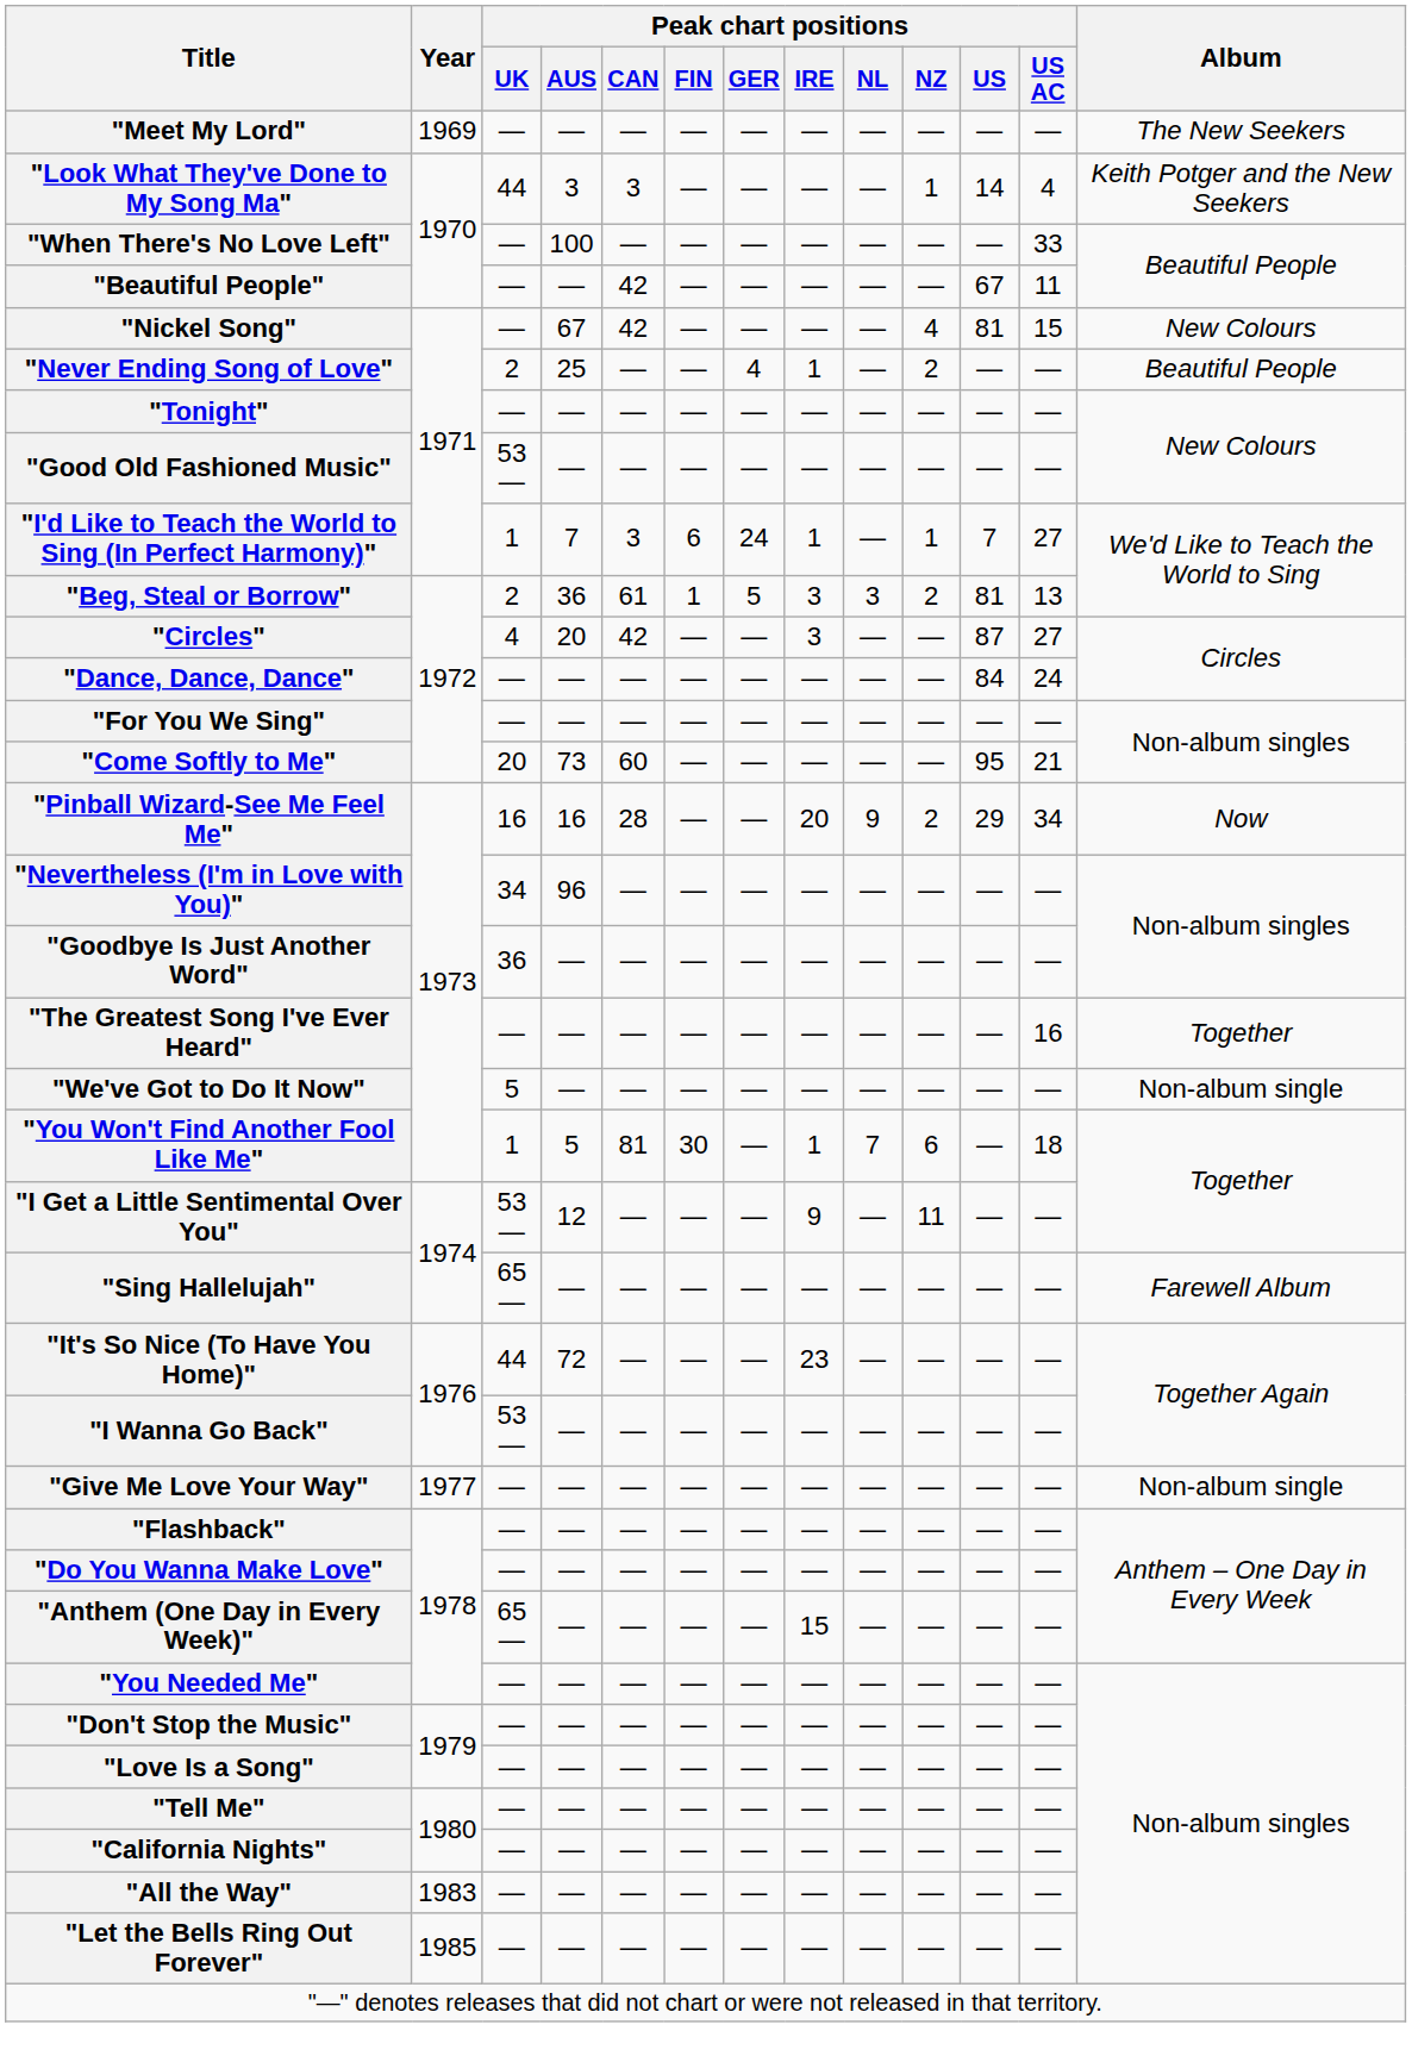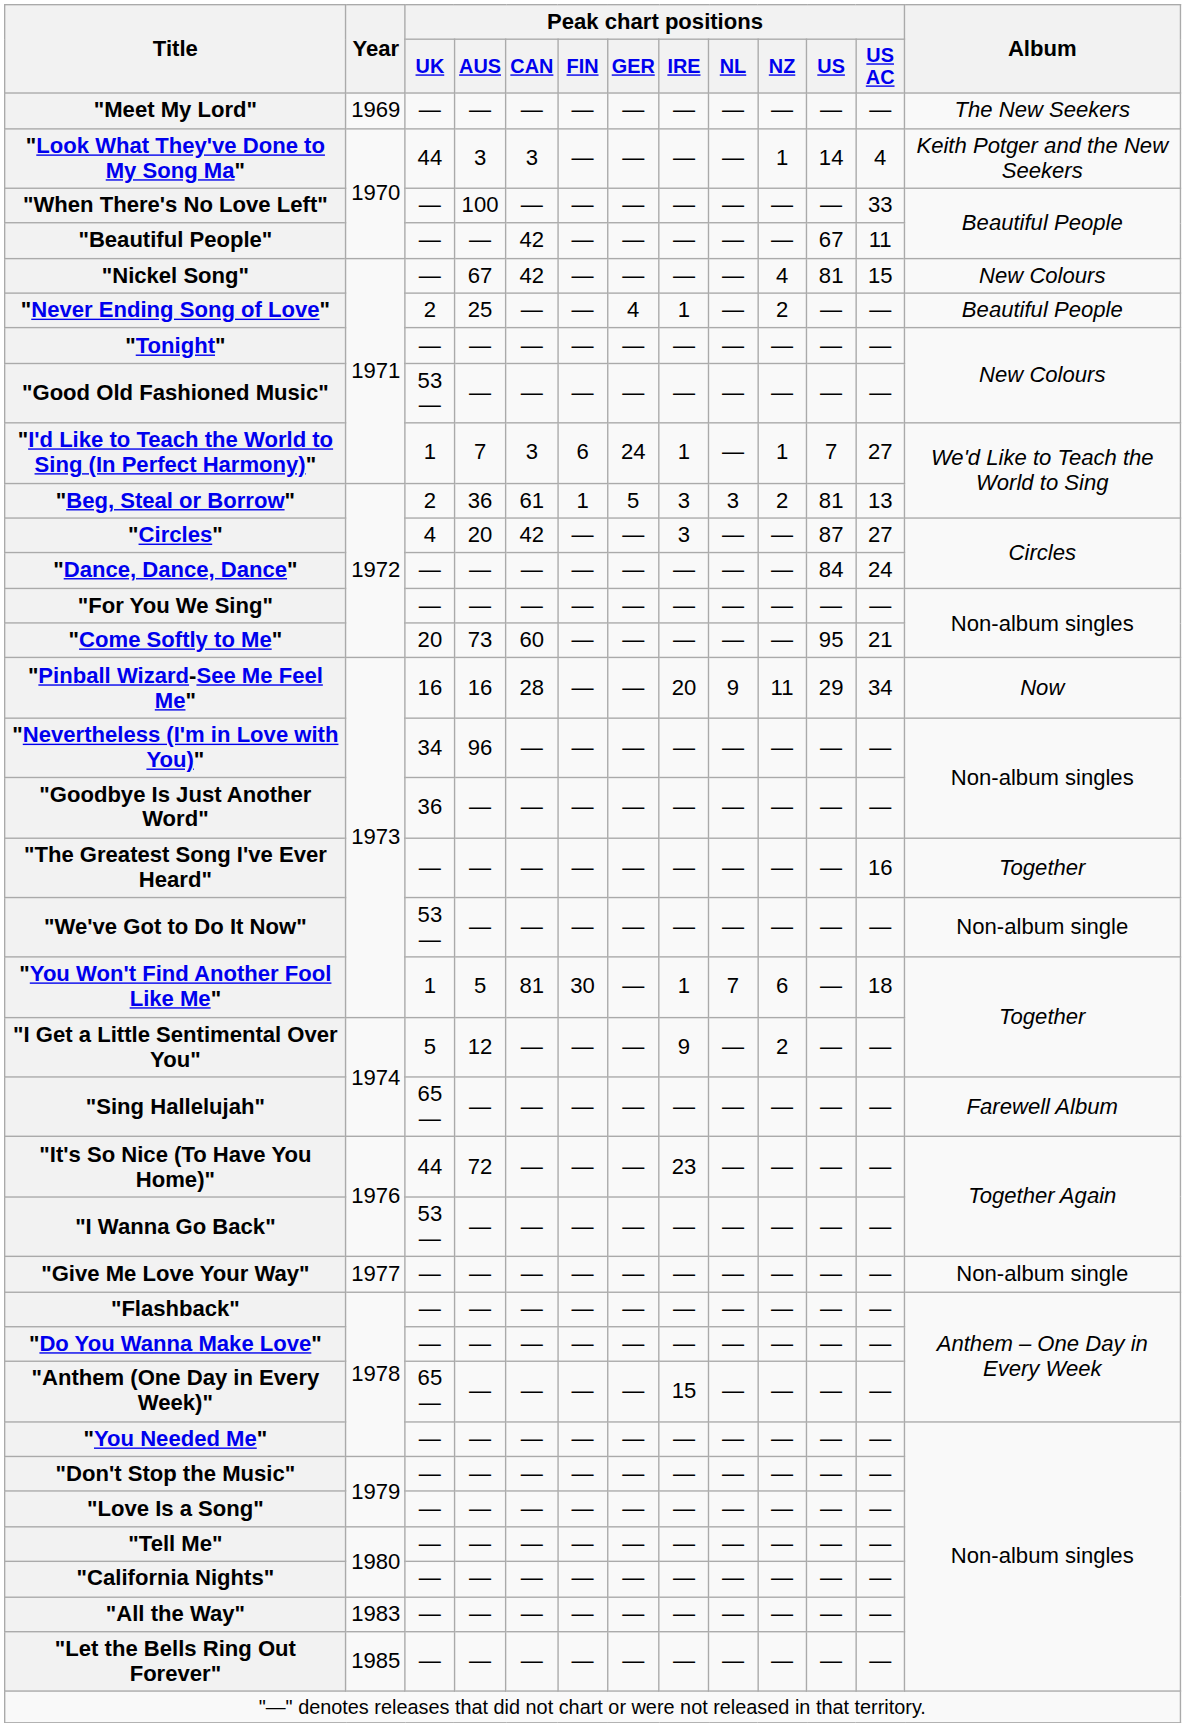"Pinball Wizard-See Me Feel Me" | Peak chart positions / NZ: 2 -> 11
"We've Got to Do It Now" | Peak chart positions / UK: 5 -> 53—
"I Get a Little Sentimental Over You" | Peak chart positions / UK: 53— -> 5
"I Get a Little Sentimental Over You" | Peak chart positions / NZ: 11 -> 2
